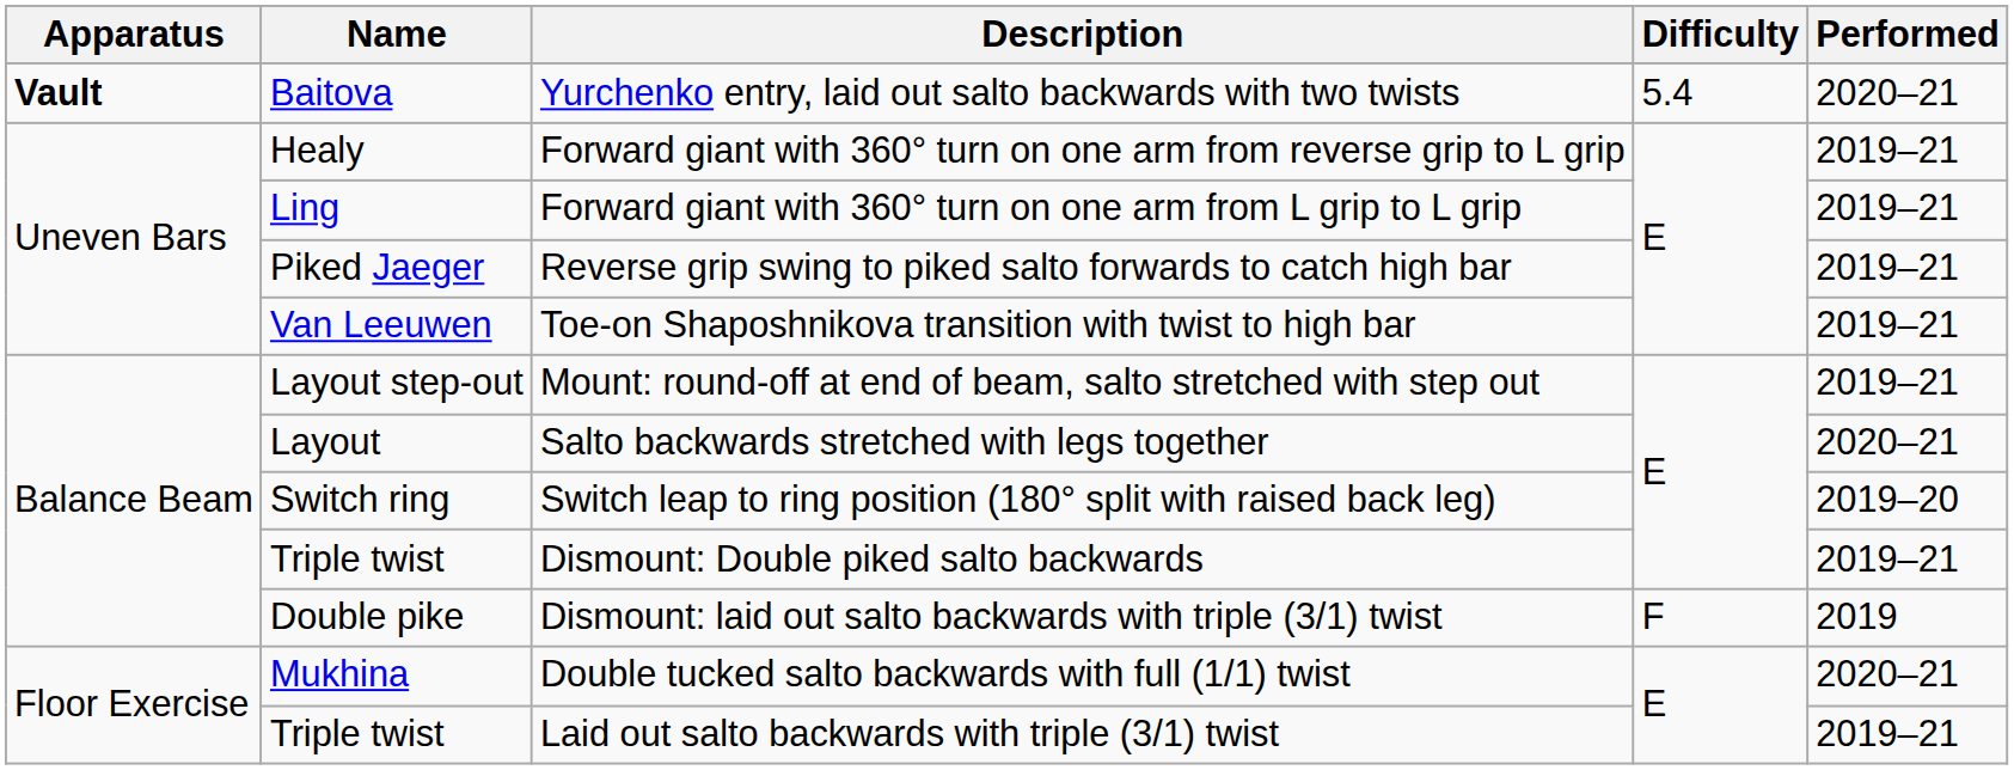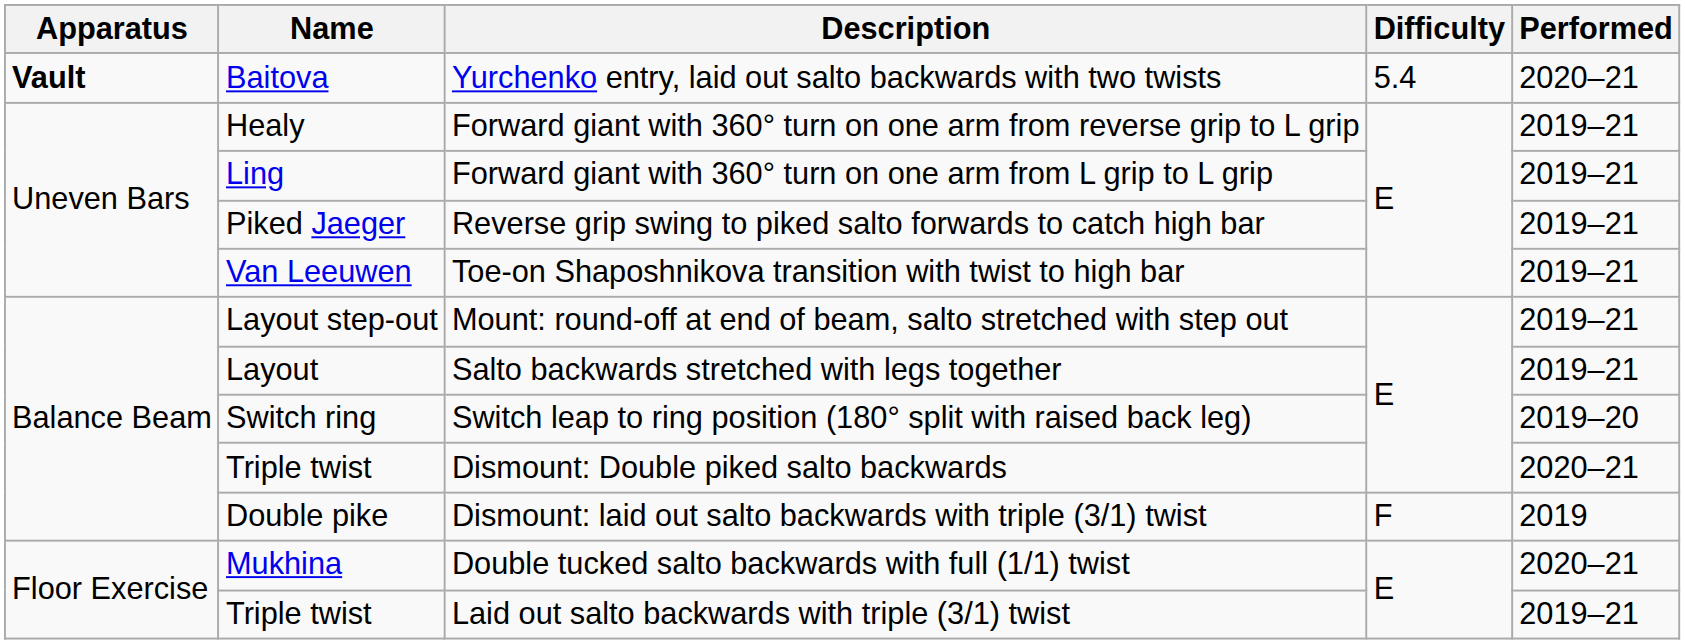Salto backwards stretched with legs together | Performed: 2020–21 -> 2019–21
Dismount: Double piked salto backwards | Performed: 2019–21 -> 2020–21
